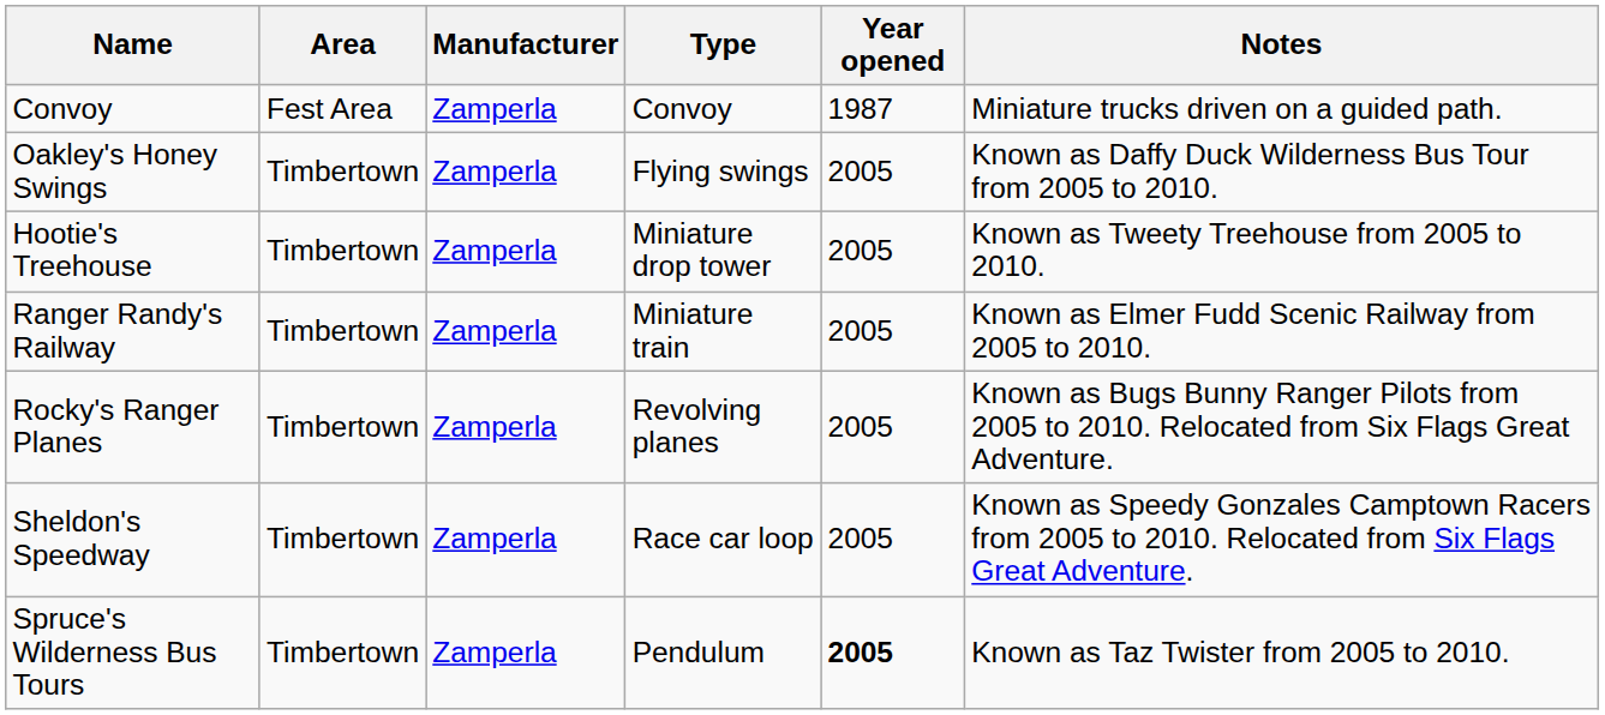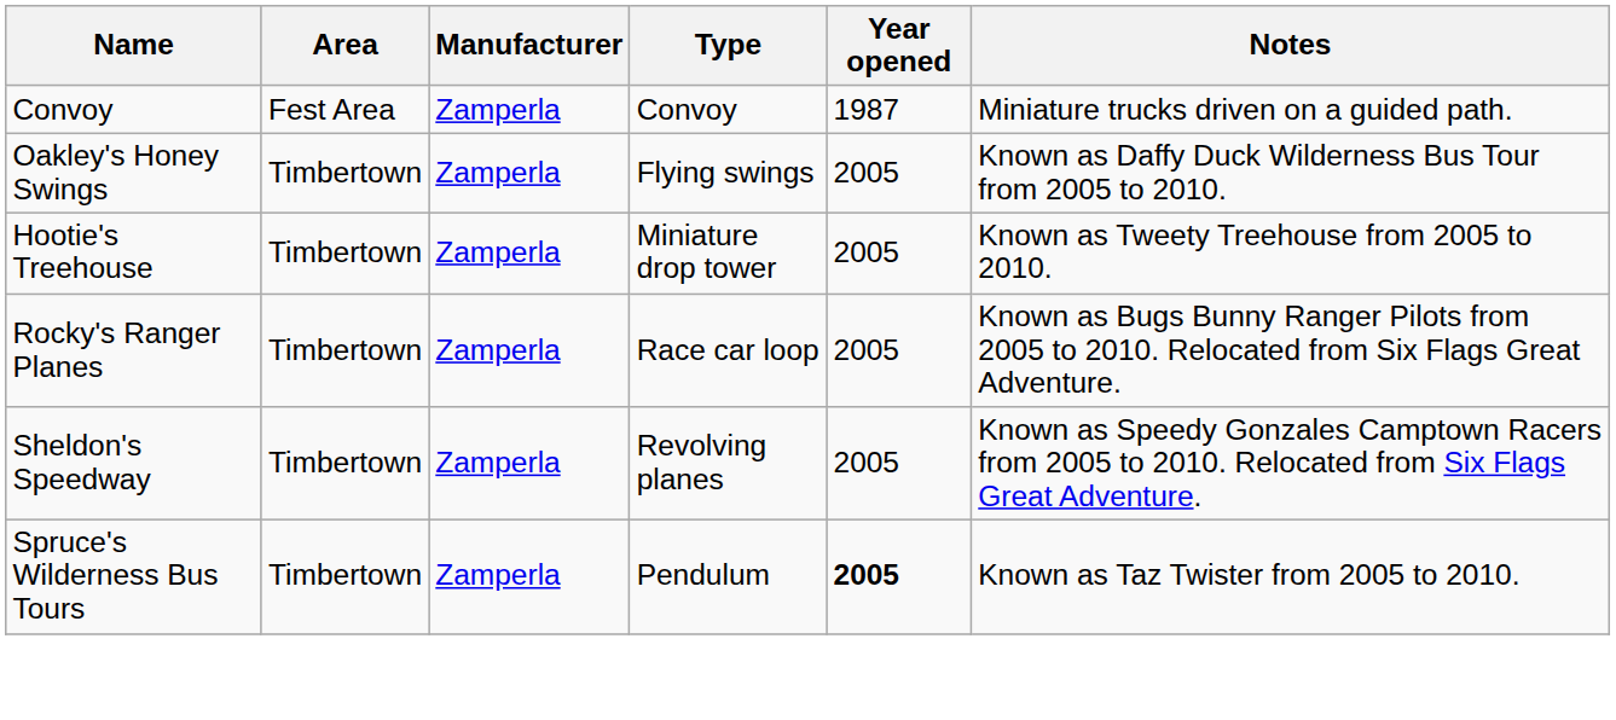- row: Ranger Randy's Railway | Timbertown | Zamperla | Miniature train | 2005 | Known as Elmer Fudd Scenic Railway from 2005 to 2010.
Rocky's Ranger Planes | Type: Revolving planes -> Race car loop
Sheldon's Speedway | Type: Race car loop -> Revolving planes
